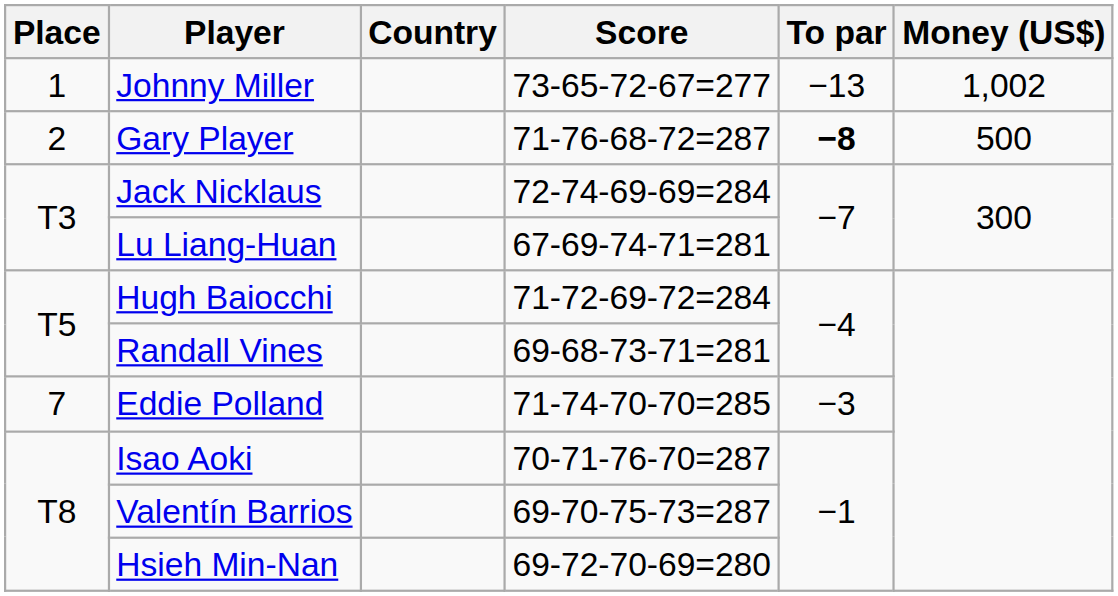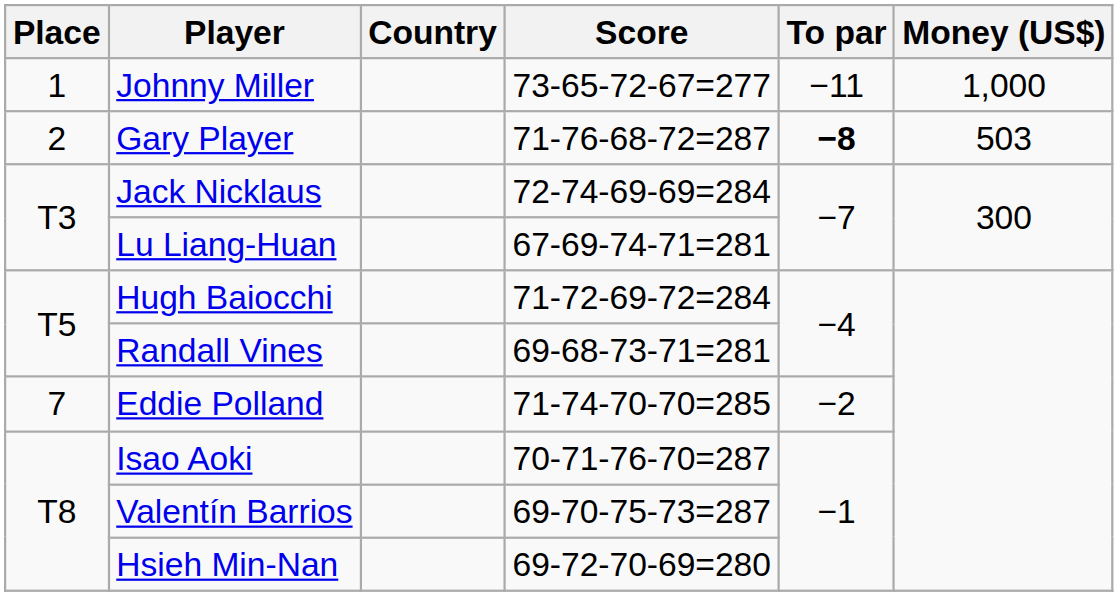Johnny Miller | To par: −13 -> −11
Johnny Miller | Money (US$): 1,002 -> 1,000
Gary Player | Money (US$): 500 -> 503
Eddie Polland | To par: −3 -> −2
